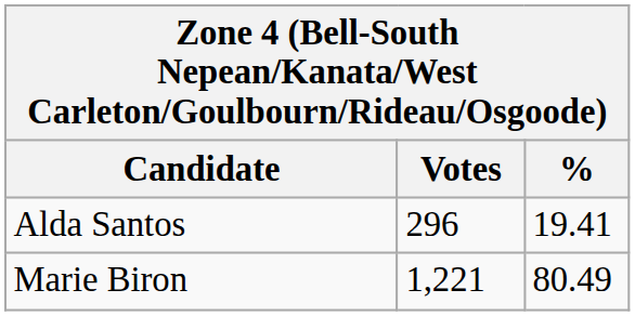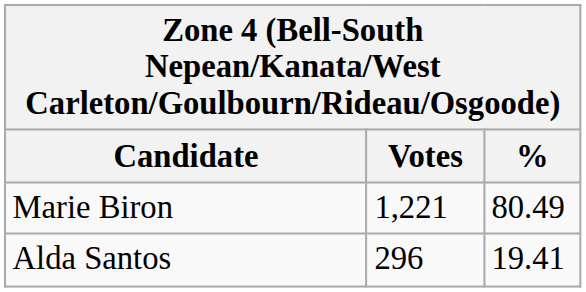rows swapped: Marie Biron <-> Alda Santos
